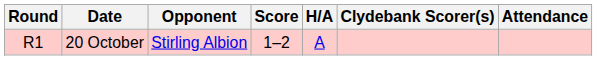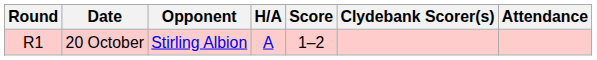columns swapped: H/A <-> Score
